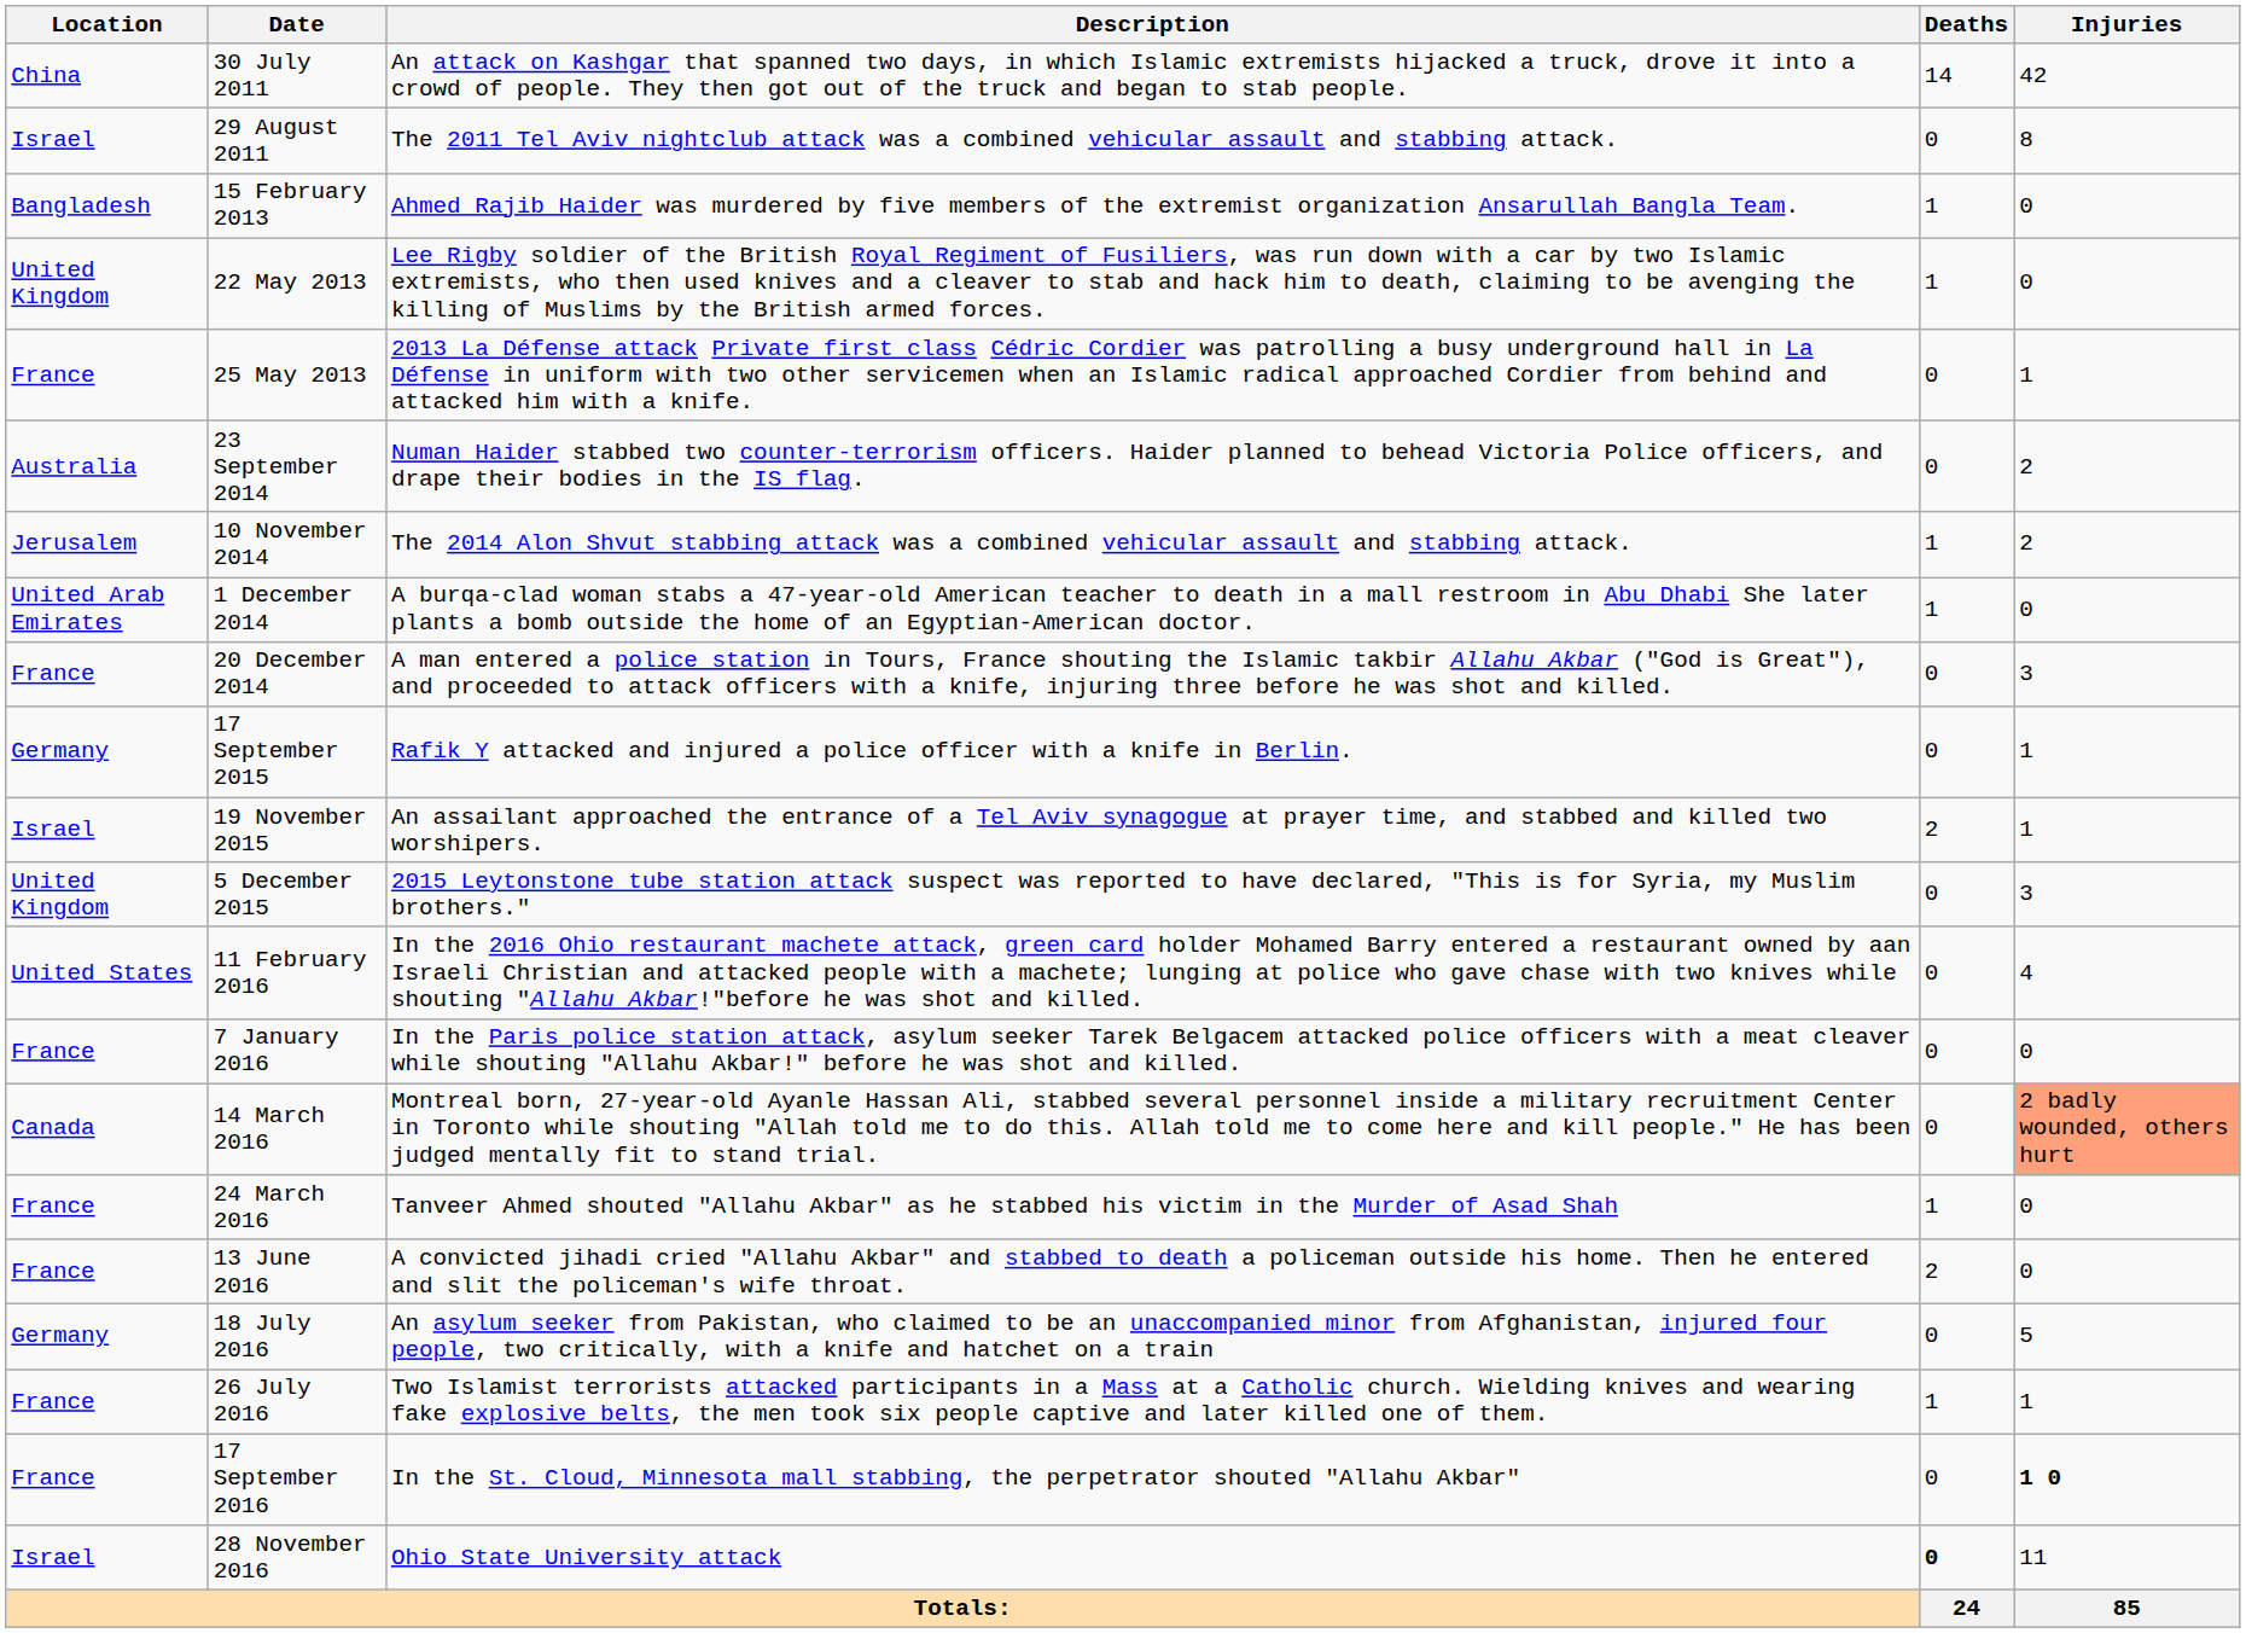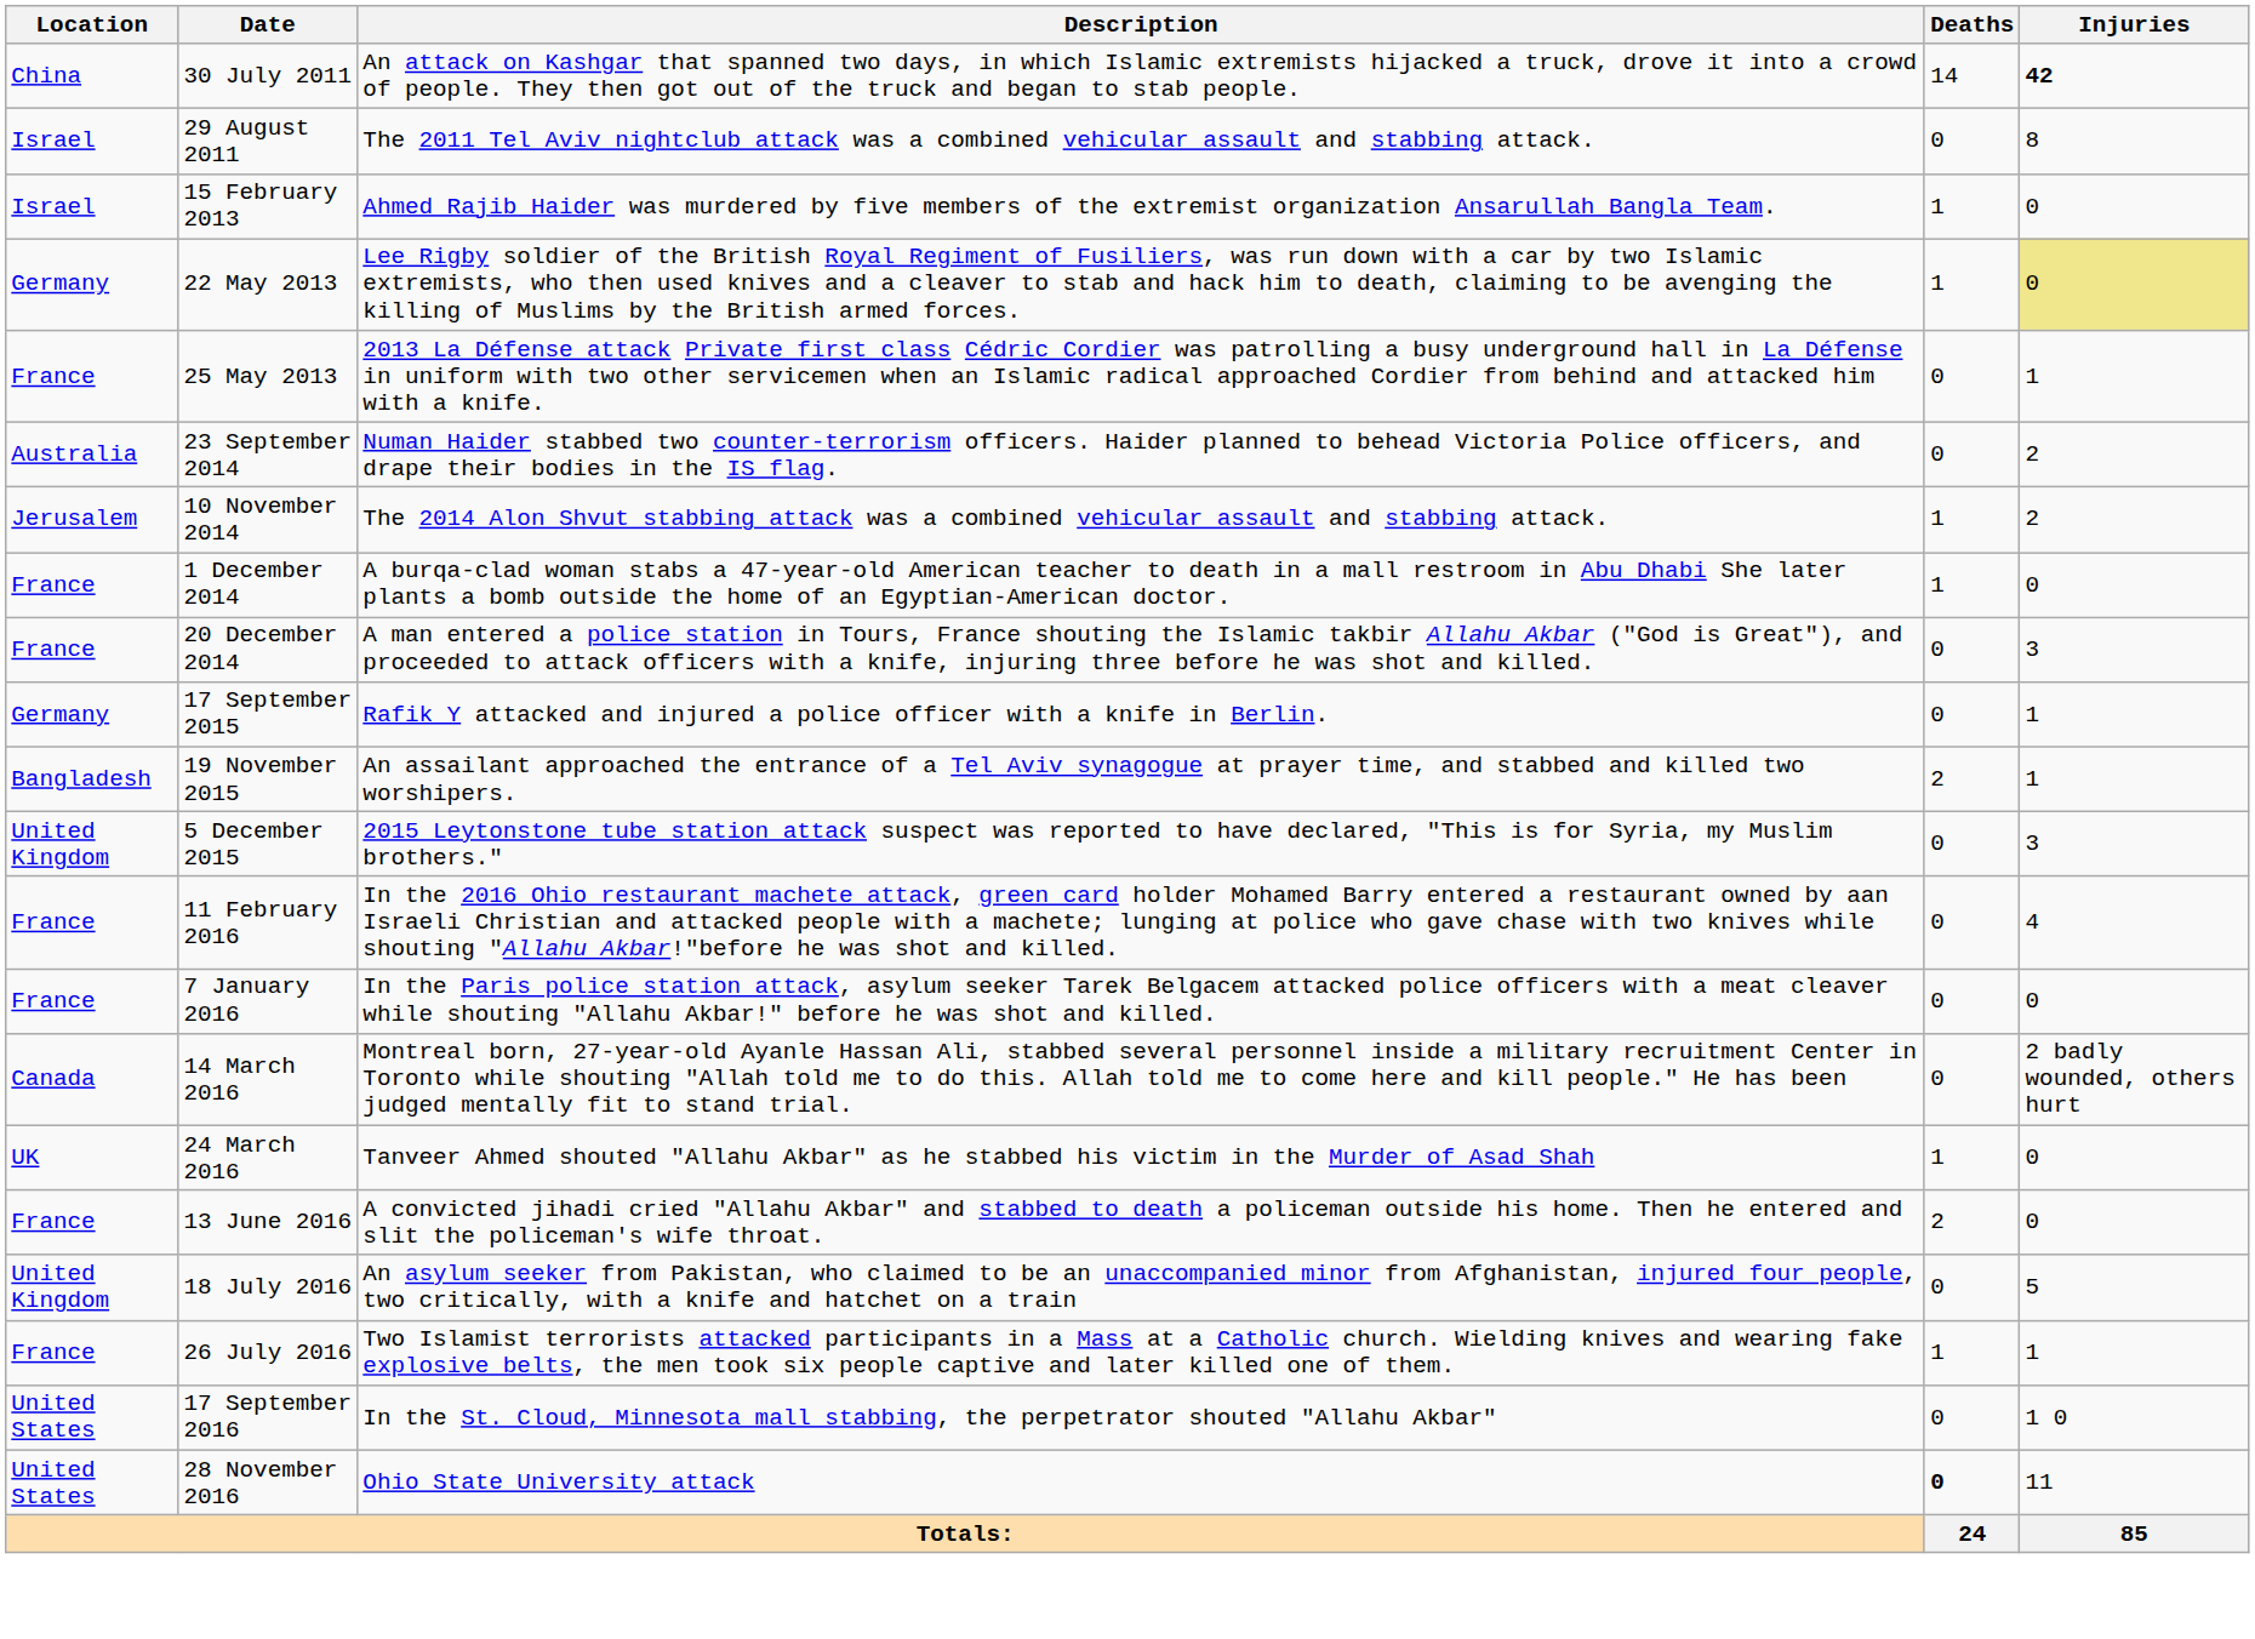30 July 2011 | Injuries: normal -> bold
15 February 2013 | Location: Bangladesh -> Israel
22 May 2013 | Location: United Kingdom -> Germany
22 May 2013 | Injuries: no background -> khaki background
1 December 2014 | Location: United Arab Emirates -> France
19 November 2015 | Location: Israel -> Bangladesh
11 February 2016 | Location: United States -> France
14 March 2016 | Injuries: lightsalmon background -> no background
24 March 2016 | Location: France -> UK
18 July 2016 | Location: Germany -> United Kingdom
17 September 2016 | Location: France -> United States
17 September 2016 | Injuries: bold -> normal
28 November 2016 | Location: Israel -> United States
